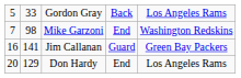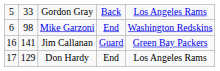Mike Garzoni | column 1: 7 -> 6
Don Hardy | column 1: 20 -> 17
